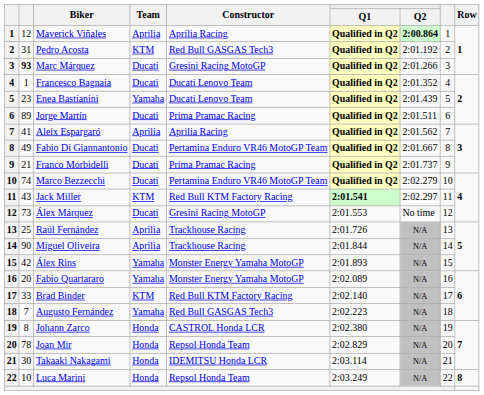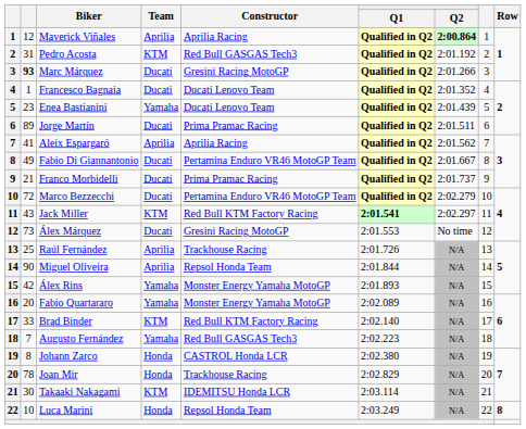Marco Bezzecchi | column 2: 74 -> 72
Miguel Oliveira | Constructor: Trackhouse Racing -> Repsol Honda Team
Joan Mir | Constructor: Repsol Honda Team -> Trackhouse Racing
Takaaki Nakagami | Team: Honda -> KTM
